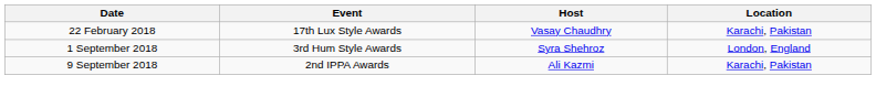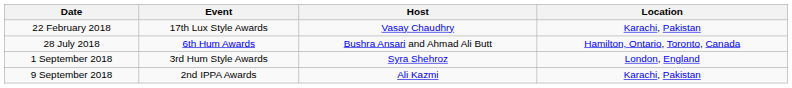+ row: 28 July 2018 | 6th Hum Awards | Bushra Ansari and Ahmad Ali Butt | Hamilton, Ontario, Toronto, Canada
